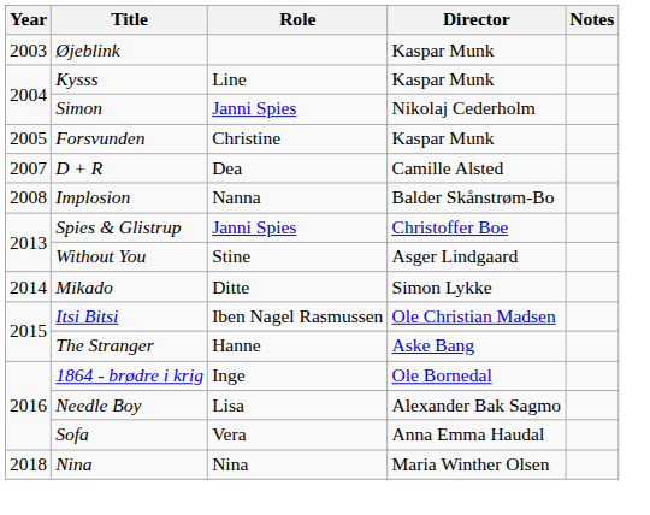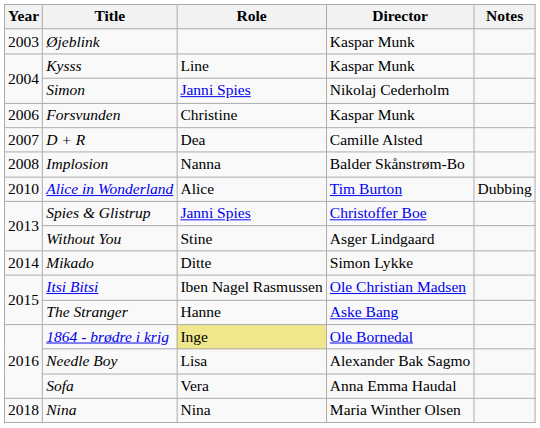Forsvunden | Year: 2005 -> 2006
+ row: 2010 | Alice in Wonderland | Alice | Tim Burton | Dubbing
1864 - brødre i krig | Role: no background -> khaki background
